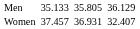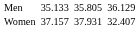Women | column 3: 37.457 -> 37.157
Women | column 5: 36.931 -> 37.931
